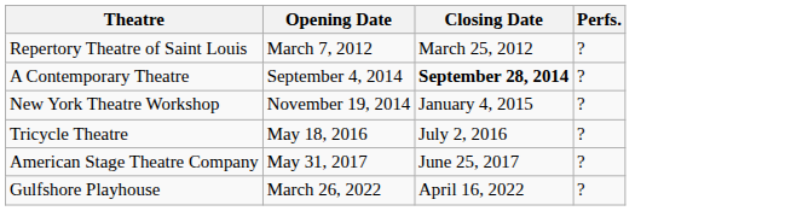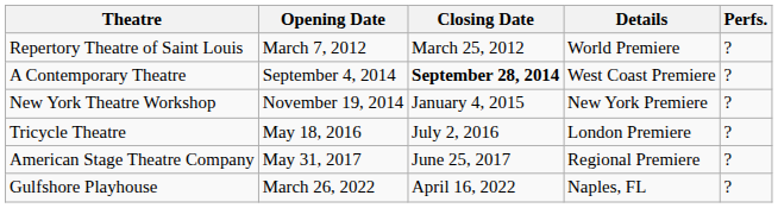+ column: Details | World Premiere | West Coast Premiere | New York Premiere | London Premiere | Regional Premiere | Naples, FL
